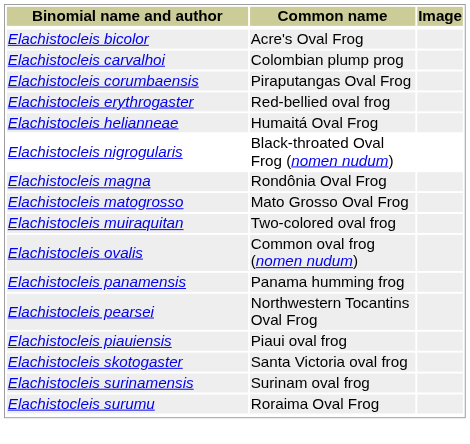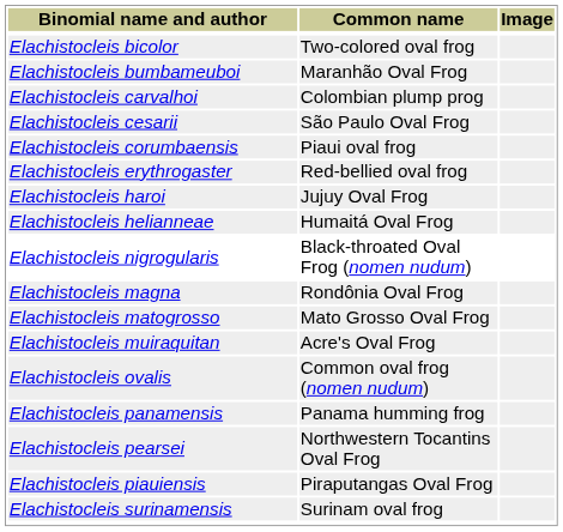Elachistocleis bicolor | Common name: Acre's Oval Frog -> Two-colored oval frog
+ row: Elachistocleis bumbameuboi | Maranhão Oval Frog
+ row: Elachistocleis cesarii | São Paulo Oval Frog
Elachistocleis corumbaensis | Common name: Piraputangas Oval Frog -> Piaui oval frog
+ row: Elachistocleis haroi | Jujuy Oval Frog
Elachistocleis muiraquitan | Common name: Two-colored oval frog -> Acre's Oval Frog
Elachistocleis piauiensis | Common name: Piaui oval frog -> Piraputangas Oval Frog
- row: Elachistocleis skotogaster | Santa Victoria oval frog
- row: Elachistocleis surumu | Roraima Oval Frog
